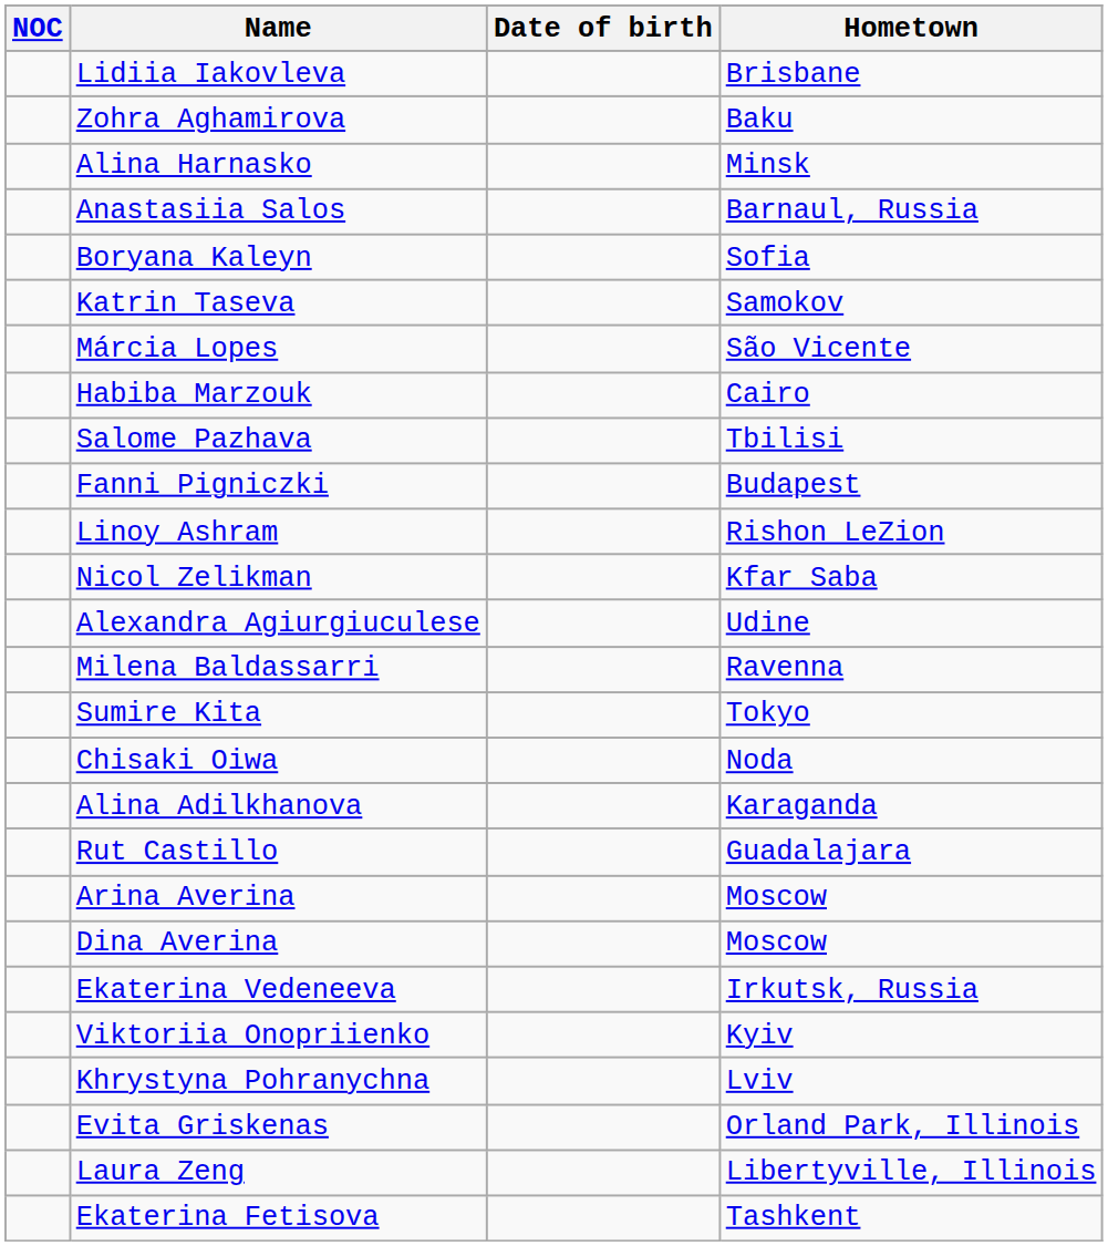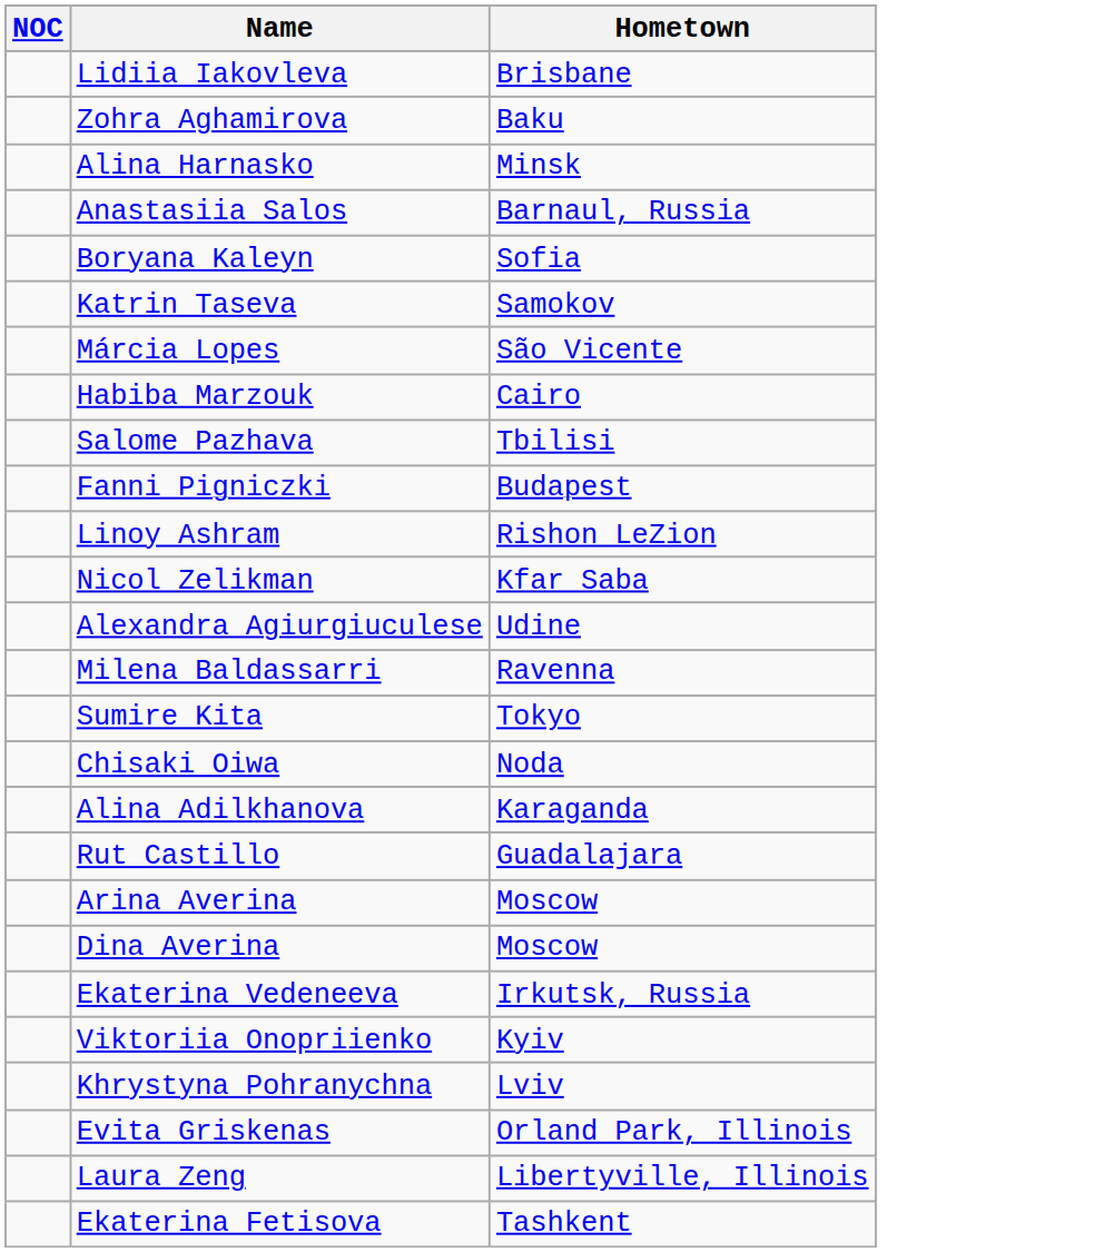- column: Date of birth
